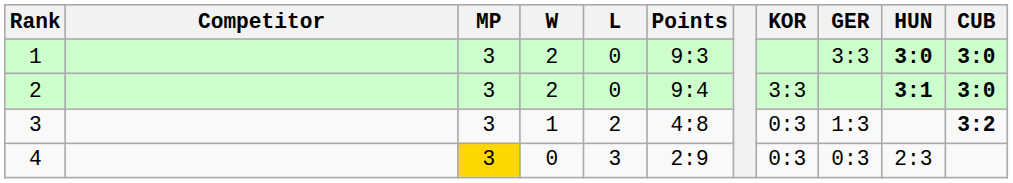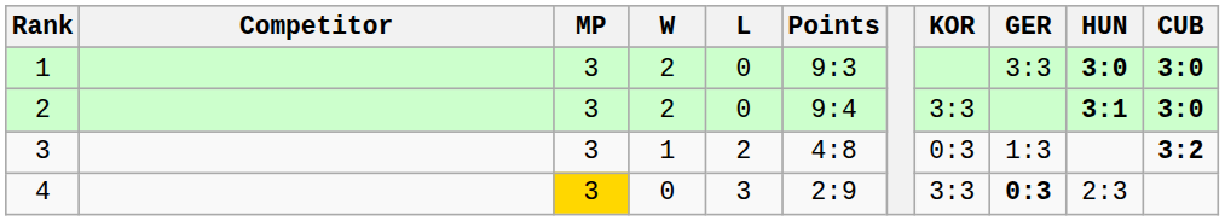4 | KOR: 0:3 -> 3:3
4 | GER: normal -> bold
